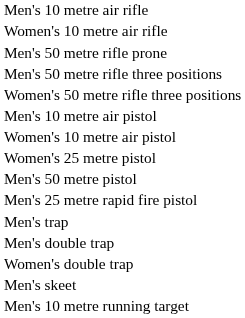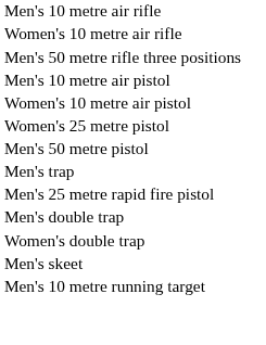- row: Men's 50 metre rifle prone
- row: Women's 50 metre rifle three positions
rows swapped: Men's 25 metre rapid fire pistol <-> Men's trap
